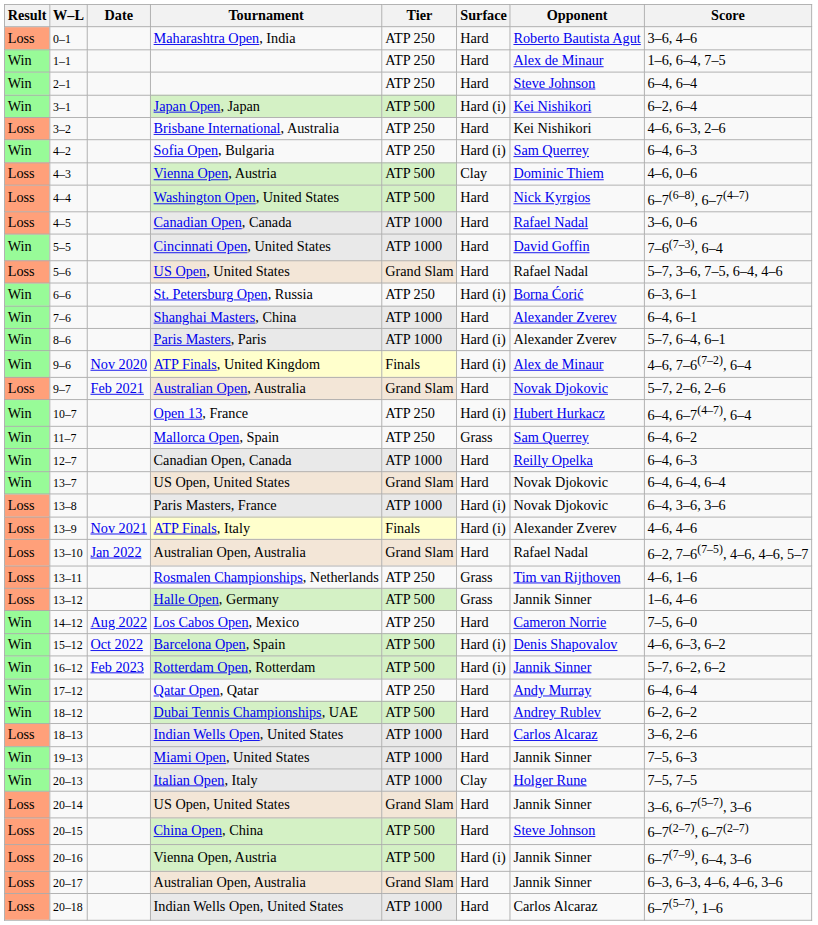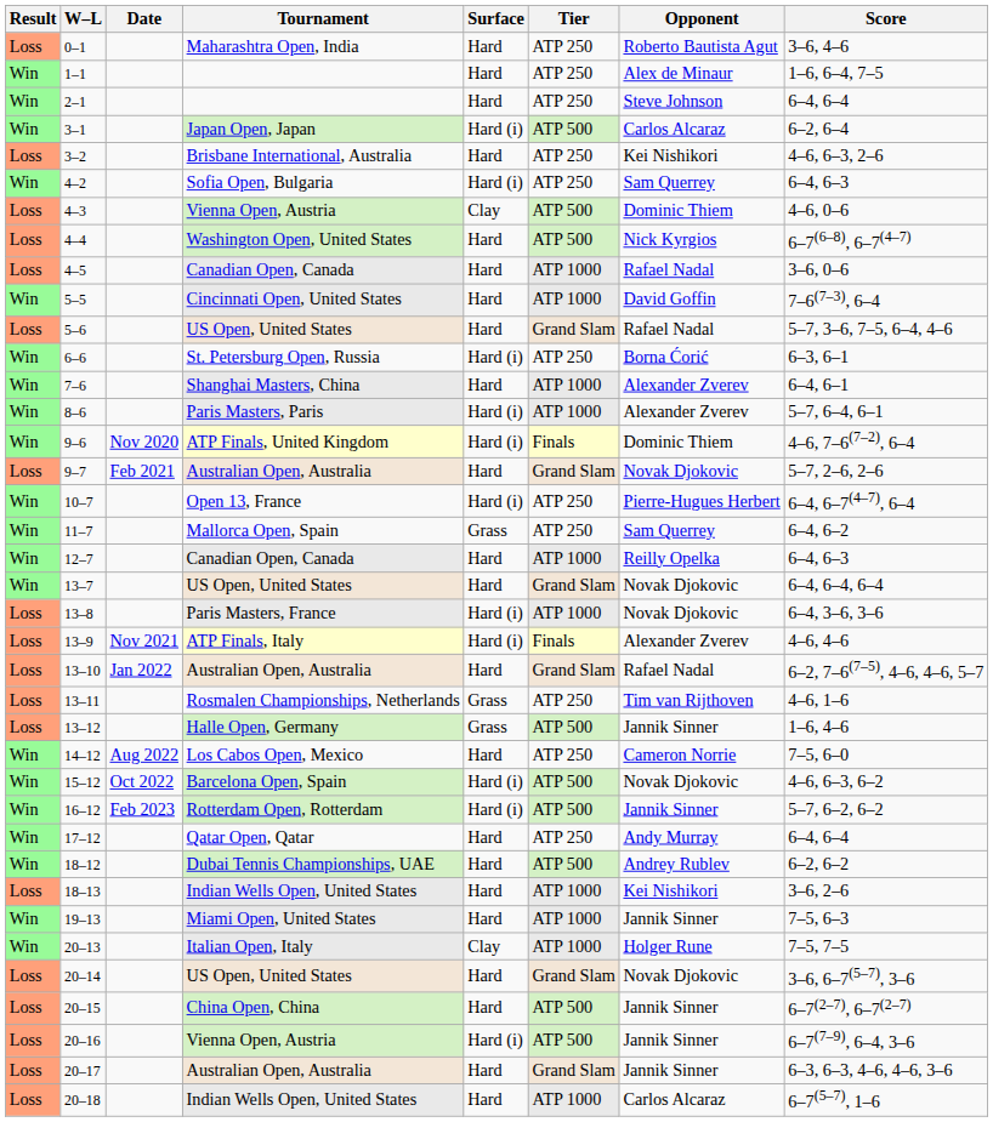columns swapped: Tier <-> Surface
3–1 | Opponent: Kei Nishikori -> Carlos Alcaraz
9–6 | Opponent: Alex de Minaur -> Dominic Thiem
10–7 | Opponent: Hubert Hurkacz -> Pierre-Hugues Herbert
15–12 | Opponent: Denis Shapovalov -> Novak Djokovic
18–13 | Opponent: Carlos Alcaraz -> Kei Nishikori
20–14 | Opponent: Jannik Sinner -> Novak Djokovic
20–15 | Opponent: Steve Johnson -> Jannik Sinner
